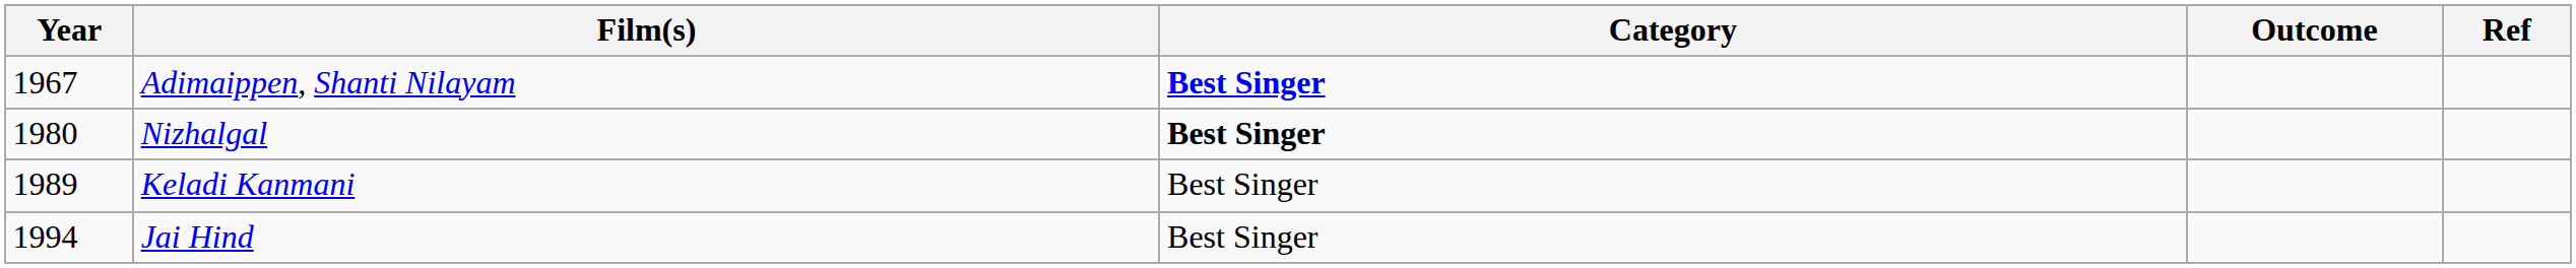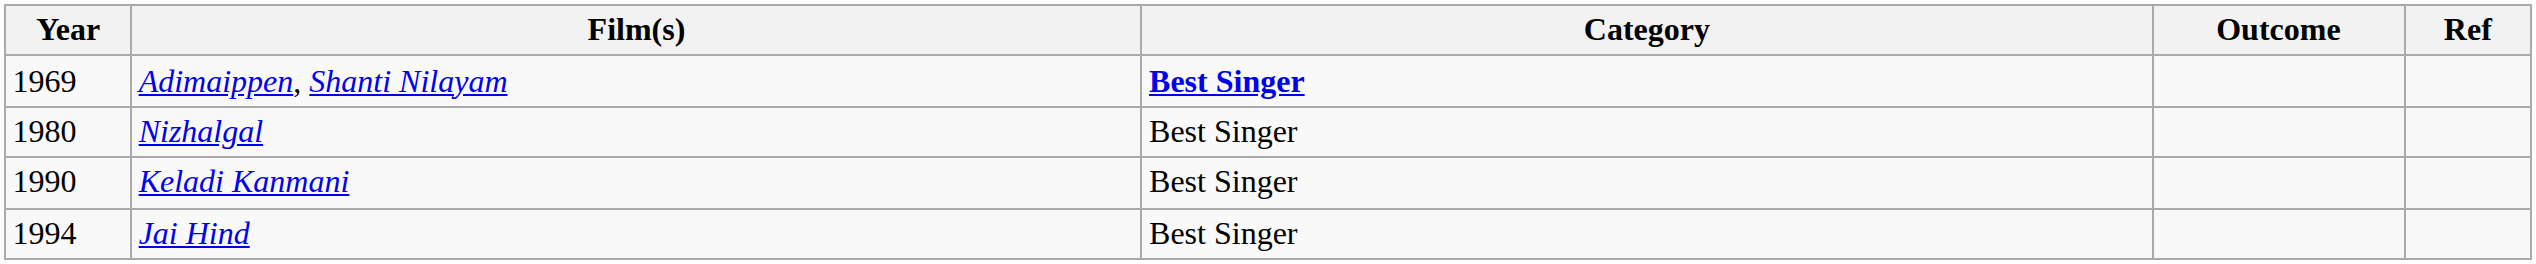Adimaippen, Shanti Nilayam | Year: 1967 -> 1969
Nizhalgal | Category: bold -> normal
Keladi Kanmani | Year: 1989 -> 1990
